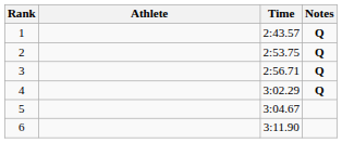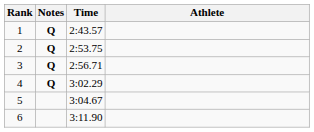columns swapped: Athlete <-> Notes
